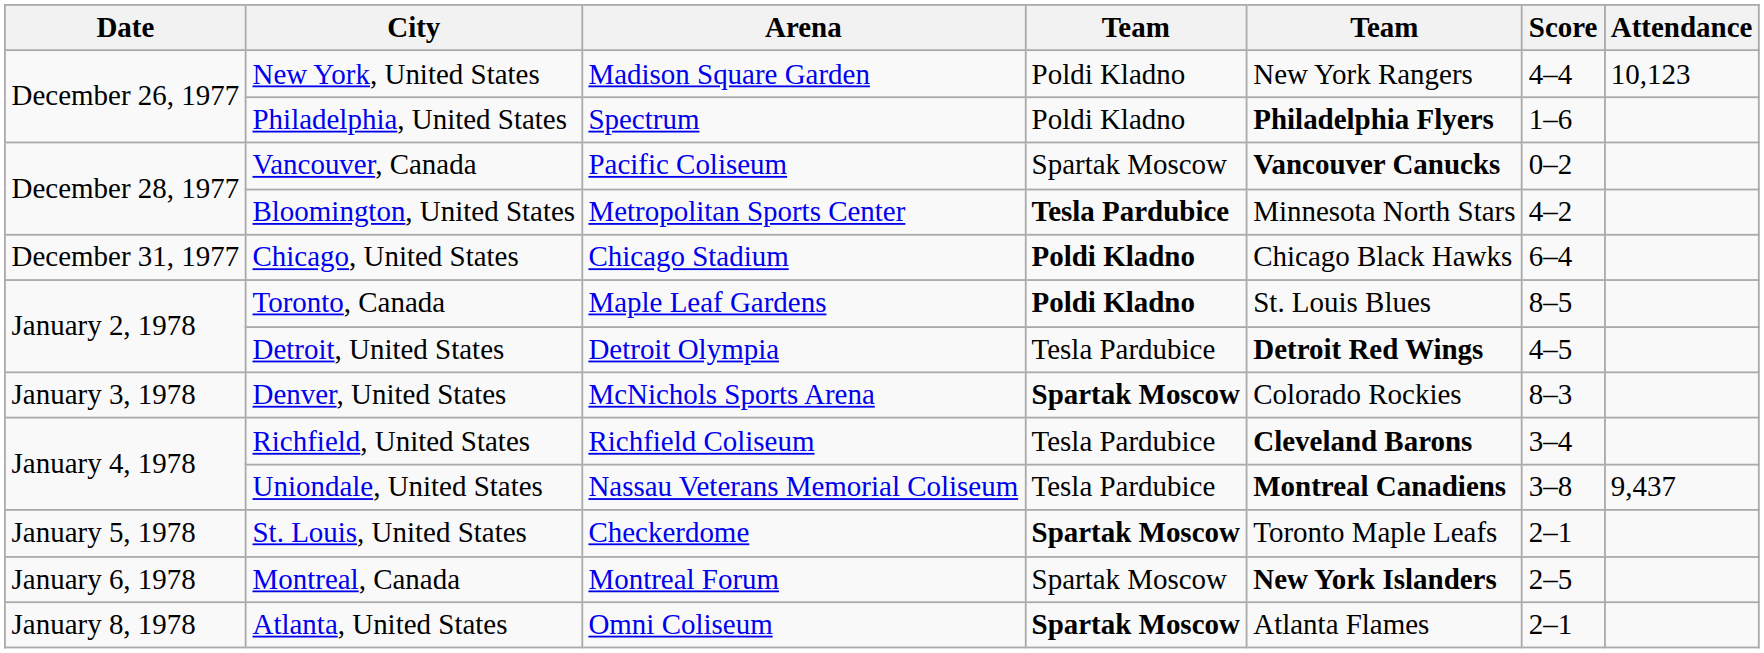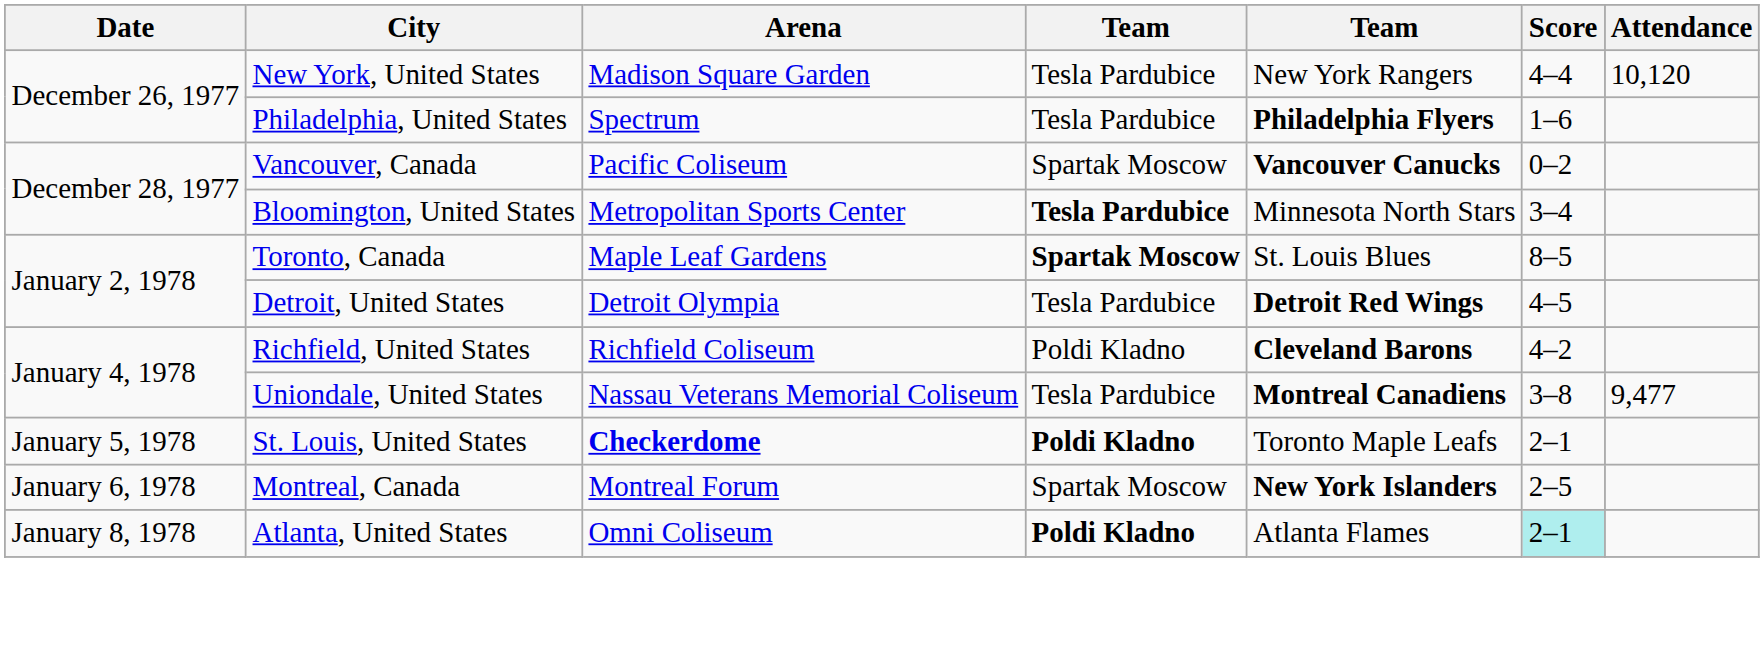New York, United States | column 4: Poldi Kladno -> Tesla Pardubice
New York, United States | Attendance: 10,123 -> 10,120
Philadelphia, United States | column 4: Poldi Kladno -> Tesla Pardubice
Bloomington, United States | Score: 4–2 -> 3–4
- row: December 31, 1977 | Chicago, United States | Chicago Stadium | Poldi Kladno | Chicago Black Hawks | 6–4
Toronto, Canada | column 4: Poldi Kladno -> Spartak Moscow
- row: January 3, 1978 | Denver, United States | McNichols Sports Arena | Spartak Moscow | Colorado Rockies | 8–3
Richfield, United States | column 4: Tesla Pardubice -> Poldi Kladno
Richfield, United States | Score: 3–4 -> 4–2
Uniondale, United States | Attendance: 9,437 -> 9,477
St. Louis, United States | Arena: normal -> bold
St. Louis, United States | column 4: Spartak Moscow -> Poldi Kladno
Atlanta, United States | column 4: Spartak Moscow -> Poldi Kladno
Atlanta, United States | Score: no background -> paleturquoise background
